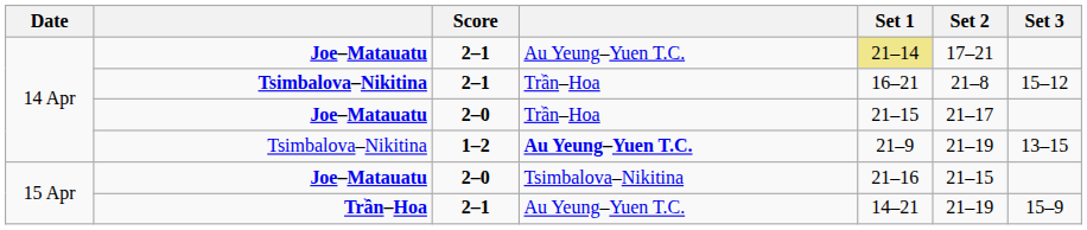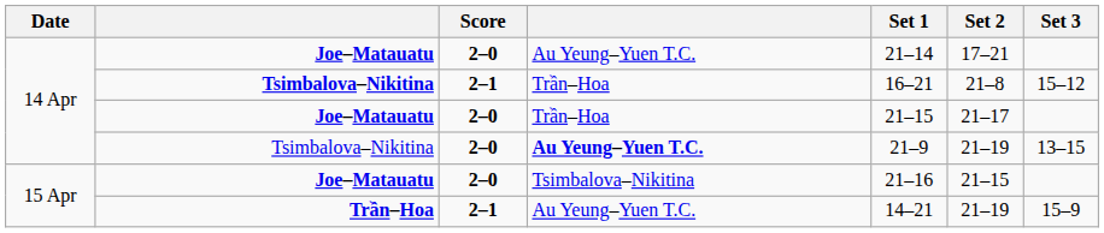Joe–Matauatu / Au Yeung–Yuen T.C. | Score: 2–1 -> 2–0
Joe–Matauatu / Au Yeung–Yuen T.C. | Set 1: khaki background -> no background
Tsimbalova–Nikitina / Au Yeung–Yuen T.C. | Score: 1–2 -> 2–0
